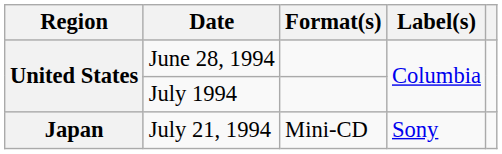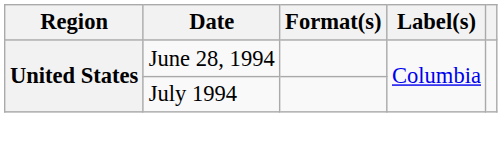- row: Japan | July 21, 1994 | Mini-CD | Sony
